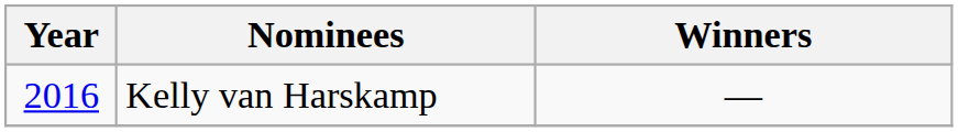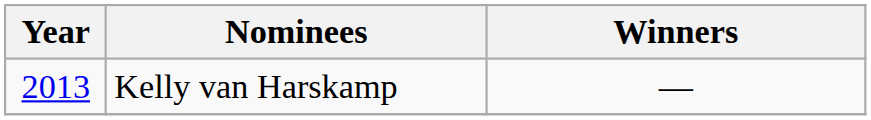Kelly van Harskamp | Year: 2016 -> 2013
